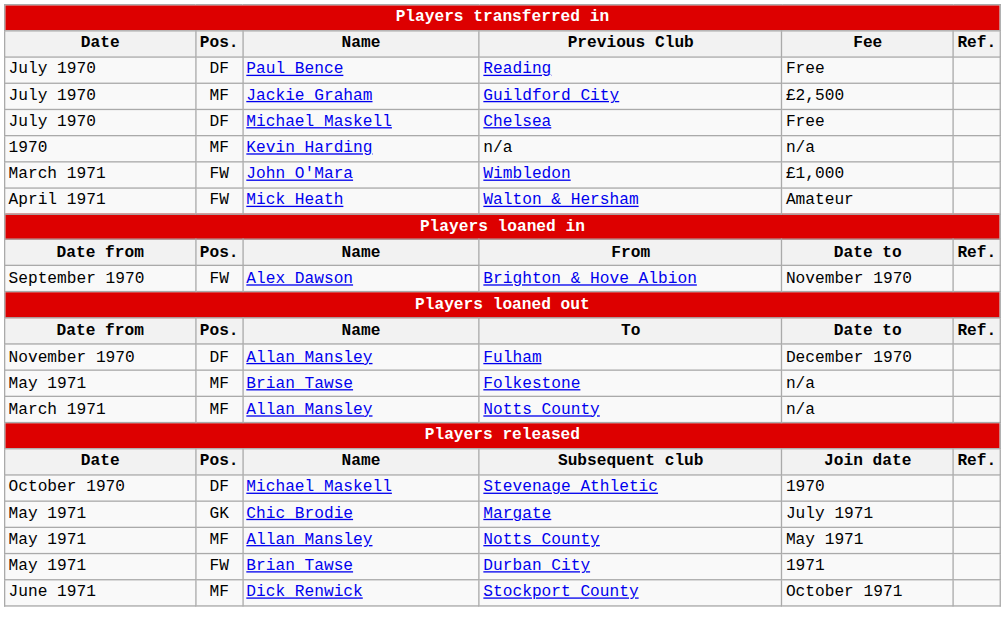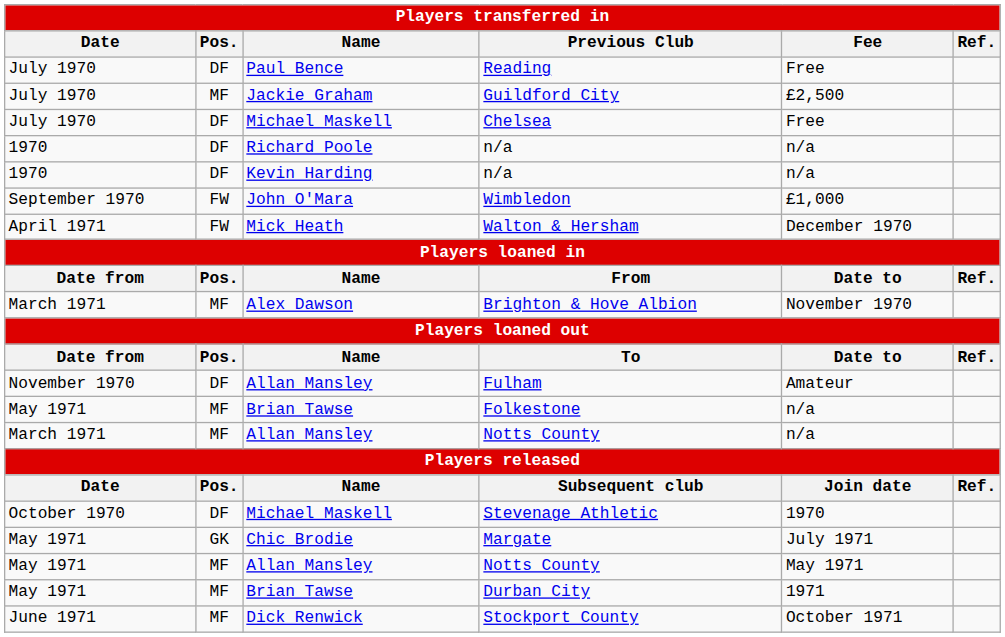+ row: 1970 | DF | Richard Poole | n/a | n/a
Kevin Harding / n/a | Pos.: MF -> DF
Wimbledon | Date: March 1971 -> September 1970
Walton & Hersham | Fee: Amateur -> December 1970
Brighton & Hove Albion | Date: September 1970 -> March 1971
Brighton & Hove Albion | Pos.: FW -> MF
Fulham | Fee: December 1970 -> Amateur
Durban City | Pos.: FW -> MF
